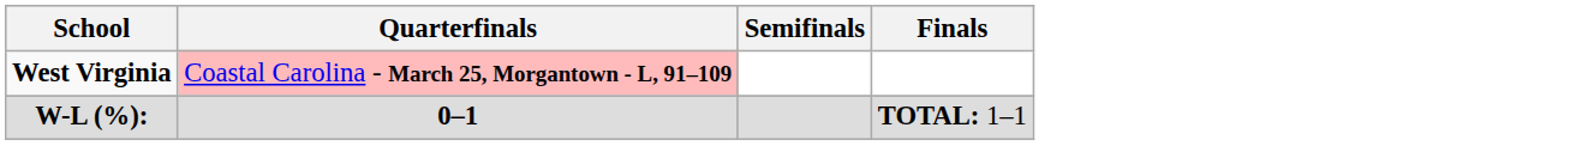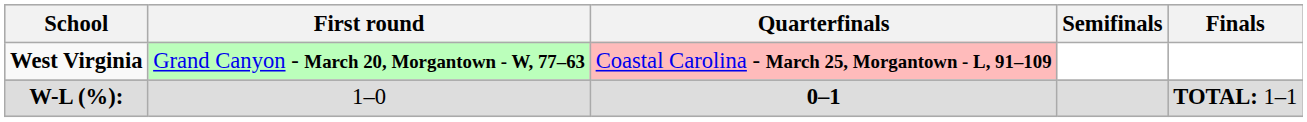+ column: First round | Grand Canyon - March 20, Morgantown - W, 77–63 | 1–0
